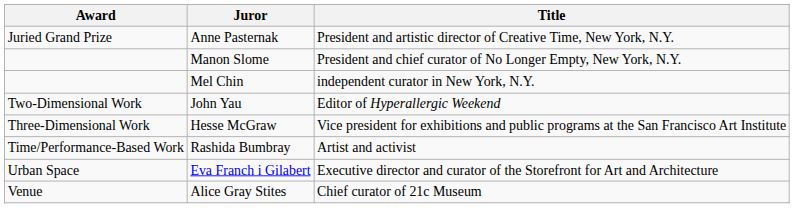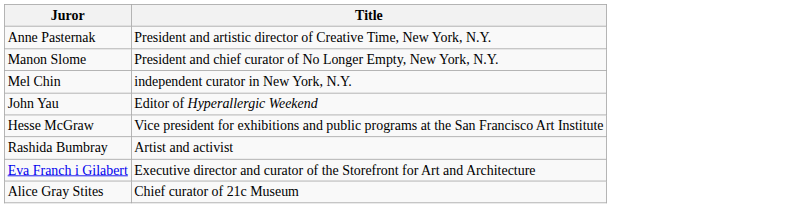- column: Award | Juried Grand Prize | Two-Dimensional Work | Three-Dimensional Work | Time/Performance-Based Work | Urban Space | Venue
